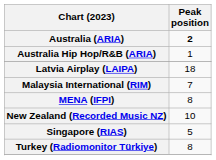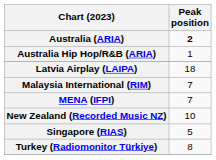MENA (IFPI) | Peak position: 8 -> 7
